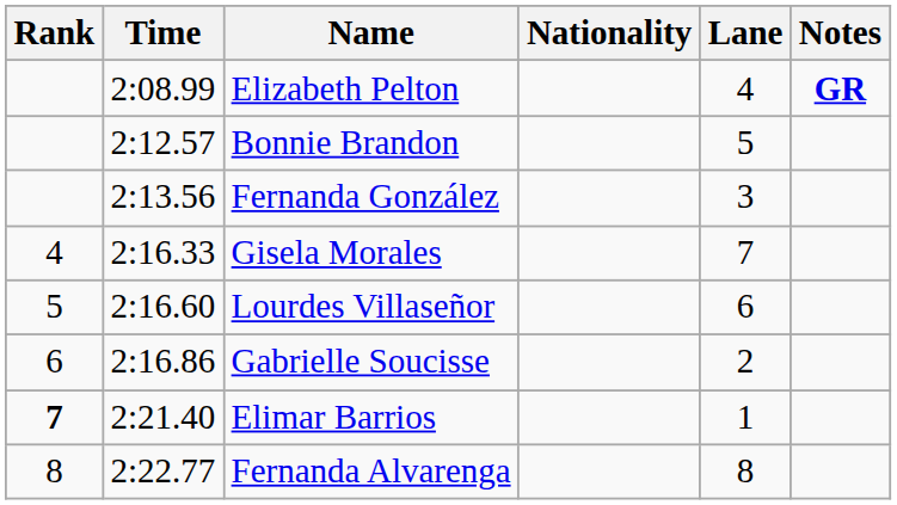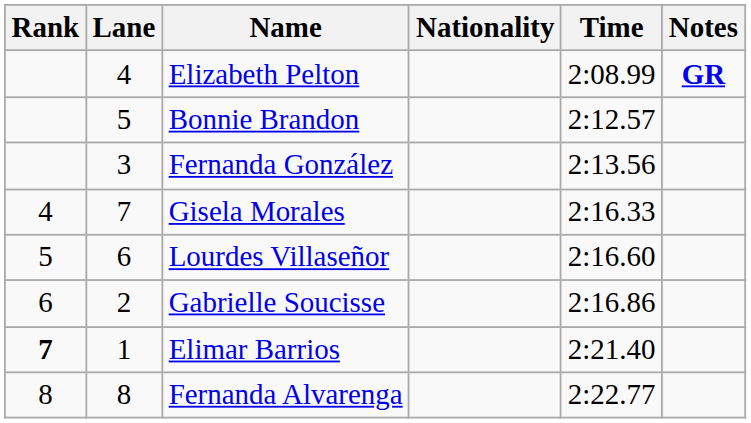columns swapped: Lane <-> Time
